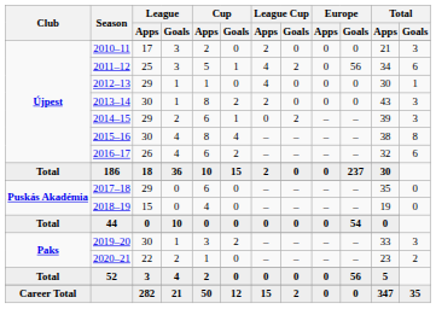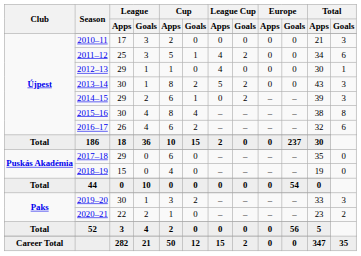2010–11 | League Cup / Apps: 2 -> 0
2011–12 | Europe / Goals: 56 -> 0
2013–14 | League Cup / Apps: 2 -> 5
2013–14 | League Cup / Goals: 0 -> 2
